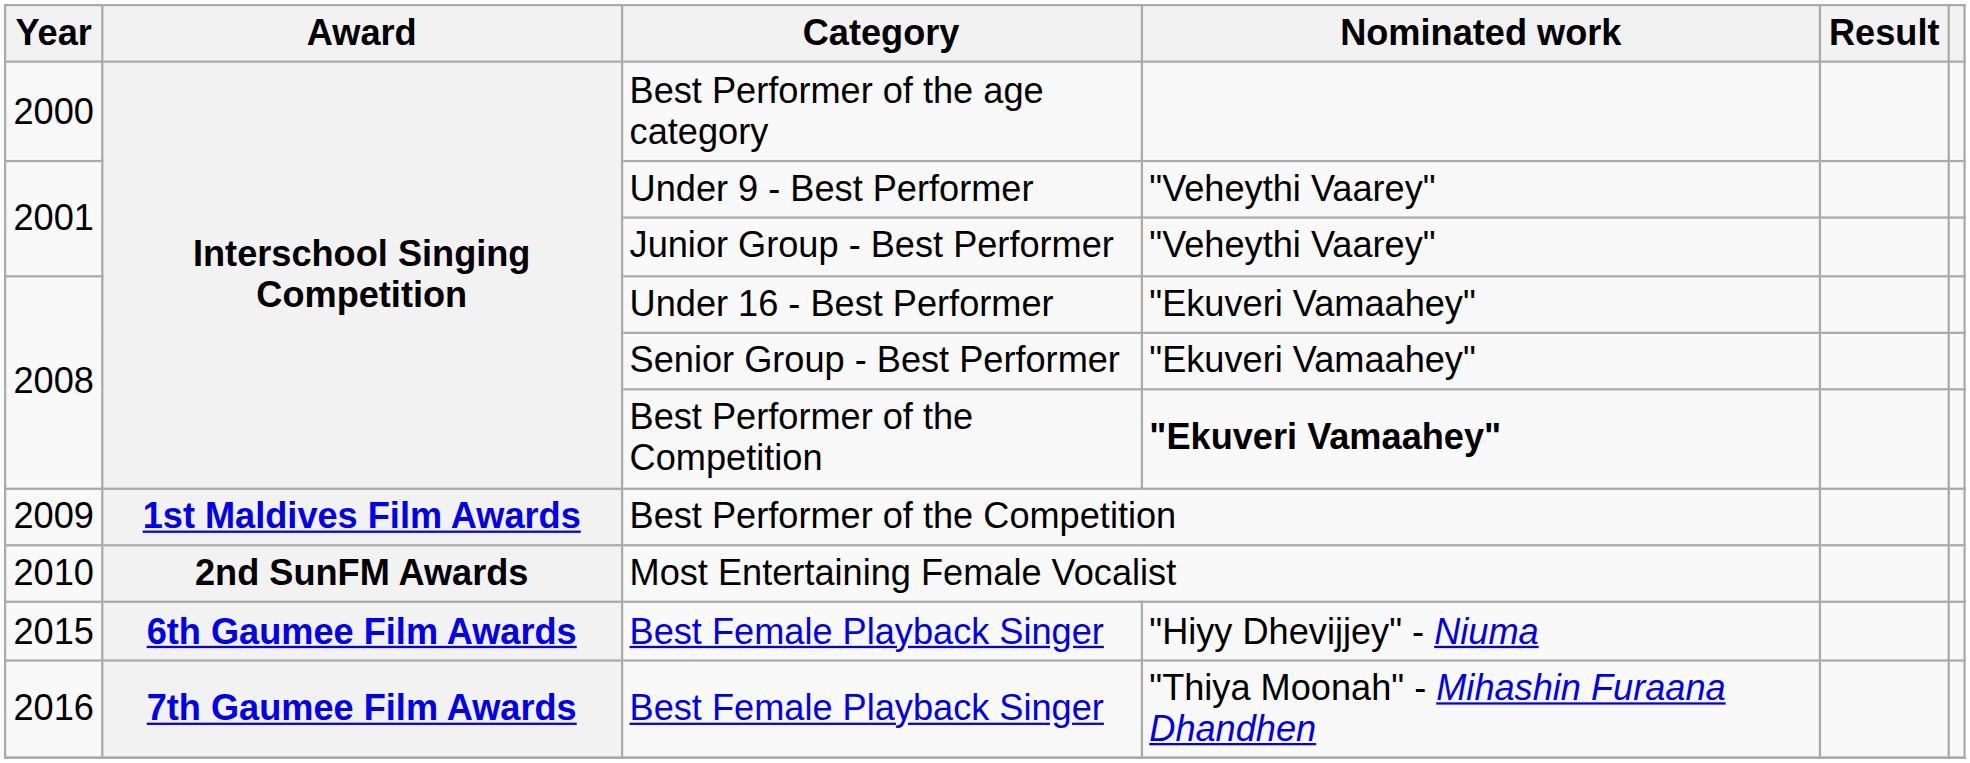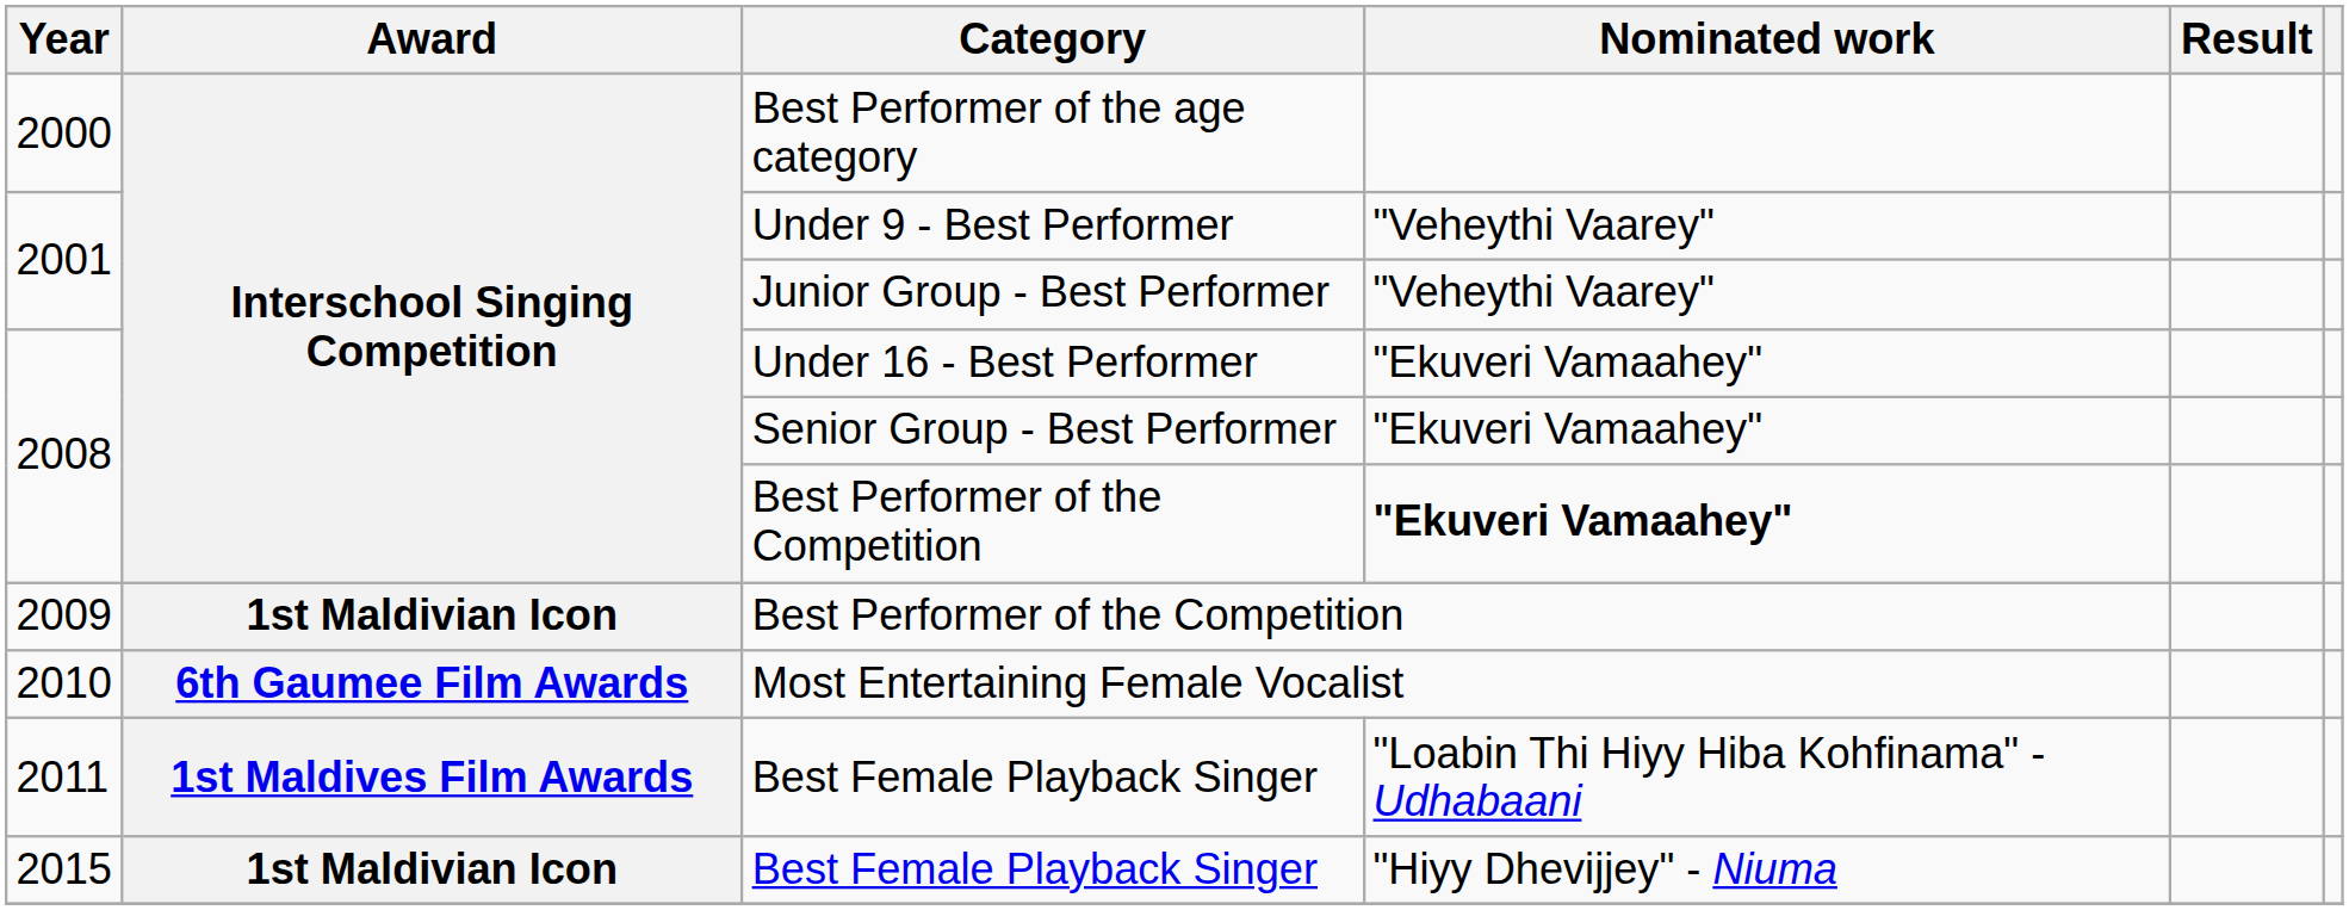2009 | Award: 1st Maldives Film Awards -> 1st Maldivian Icon
2010 | Award: 2nd SunFM Awards -> 6th Gaumee Film Awards
+ row: 2011 | 1st Maldives Film Awards | Best Female Playback Singer | "Loabin Thi Hiyy Hiba Kohfinama" - Udhabaani
2015 | Award: 6th Gaumee Film Awards -> 1st Maldivian Icon
- row: 2016 | 7th Gaumee Film Awards | Best Female Playback Singer | "Thiya Moonah" - Mihashin Furaana Dhandhen
